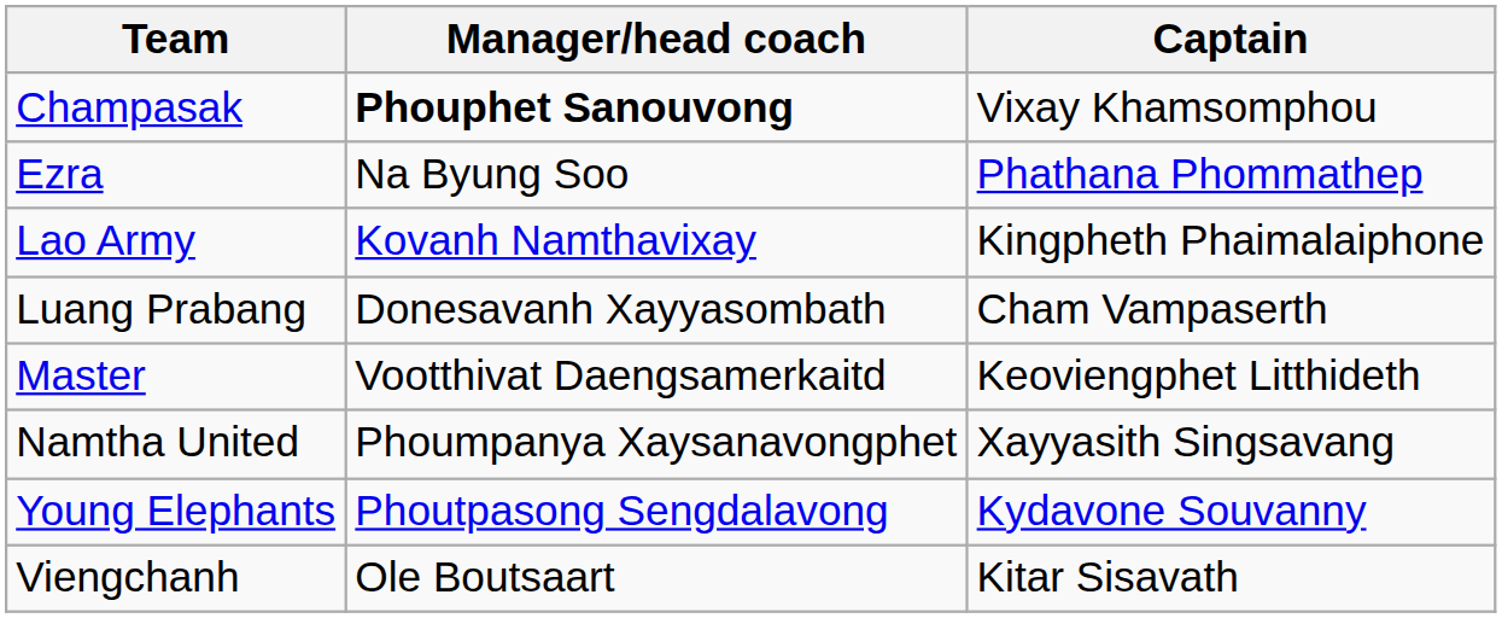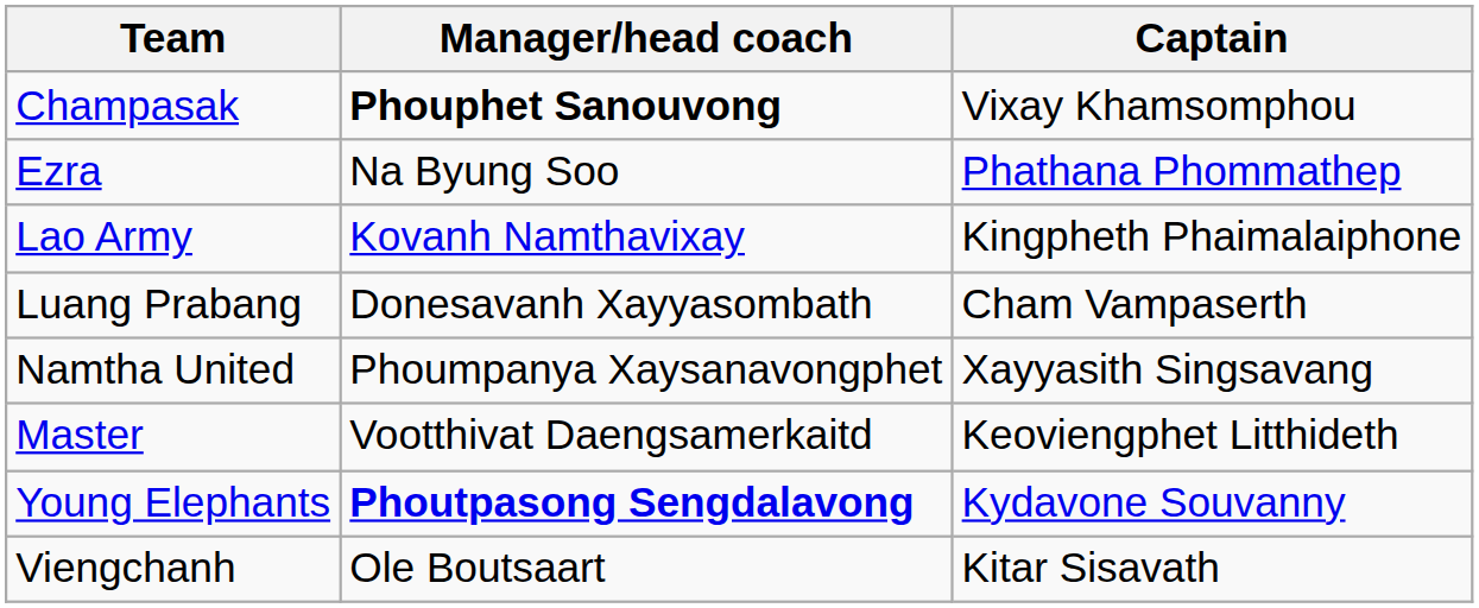rows swapped: Master <-> Namtha United
Young Elephants | Manager/head coach: normal -> bold
